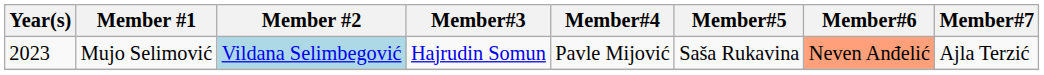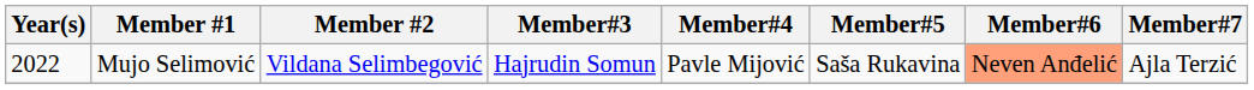Mujo Selimović | Year(s): 2023 -> 2022
Mujo Selimović | Member #2: lightblue background -> no background
